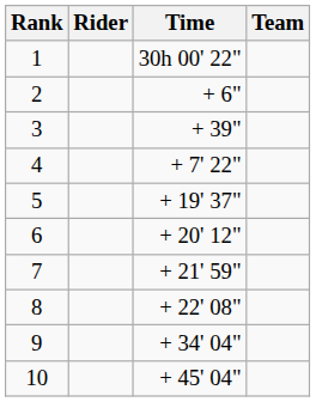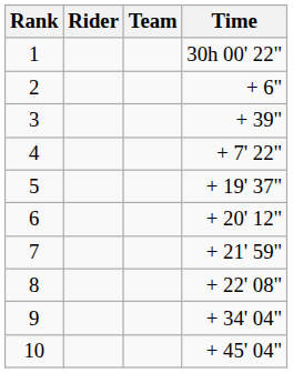columns swapped: Team <-> Time
